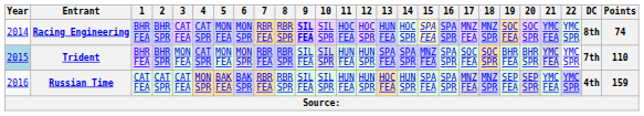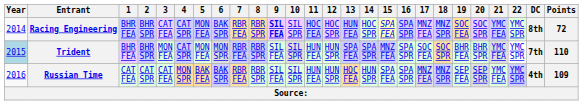Racing Engineering | 6: MON SPR -> BAK SPR
Racing Engineering | Points: 74 -> 72
Russian Time | Points: 159 -> 109
